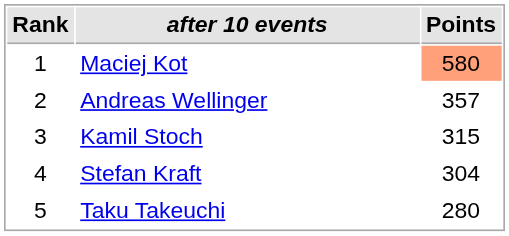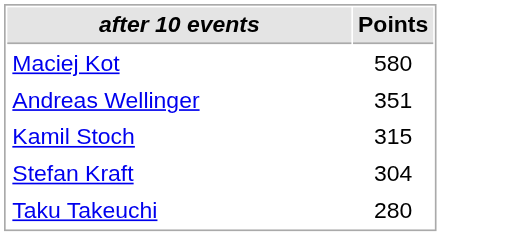- column: Rank | 1 | 2 | 3 | 4 | 5
Maciej Kot | Points: lightsalmon background -> no background
Andreas Wellinger | Points: 357 -> 351
